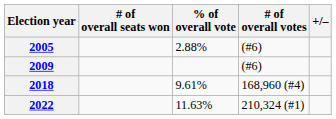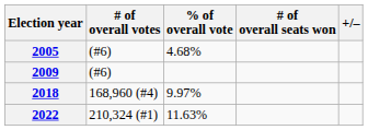columns swapped: # of overall votes <-> # of overall seats won
2005 | % of overall vote: 2.88% -> 4.68%
2018 | % of overall vote: 9.61% -> 9.97%
